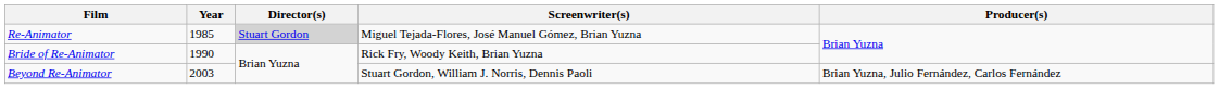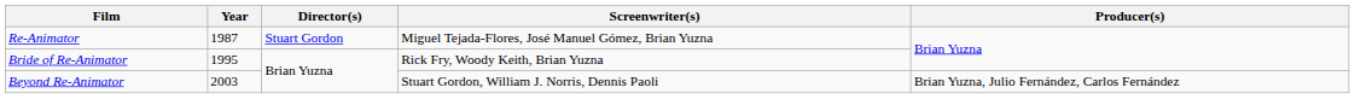Re-Animator | Year: 1985 -> 1987
Re-Animator | Director(s): lightgrey background -> no background
Bride of Re-Animator | Year: 1990 -> 1995
